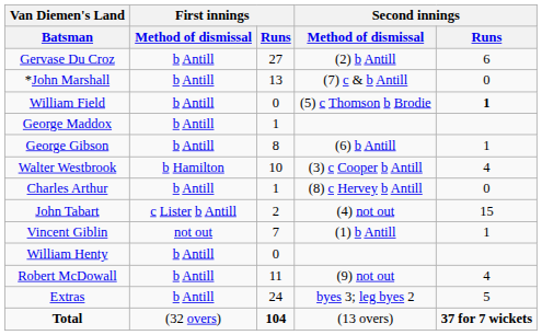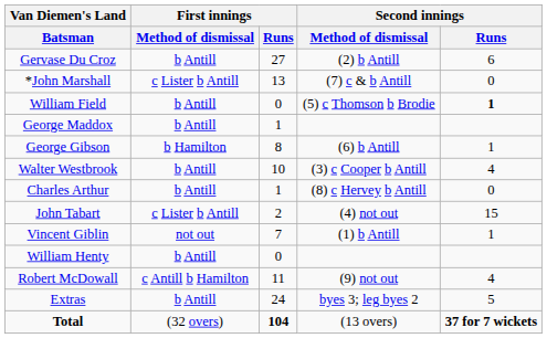*John Marshall | First innings / Method of dismissal: b Antill -> c Lister b Antill
George Gibson | First innings / Method of dismissal: b Antill -> b Hamilton
Walter Westbrook | First innings / Method of dismissal: b Hamilton -> b Antill
Robert McDowall | First innings / Method of dismissal: b Antill -> c Antill b Hamilton
